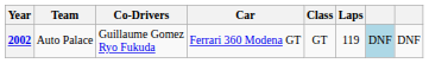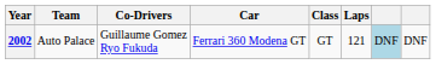2002 | Laps: 119 -> 121
